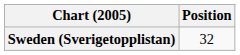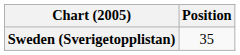Sweden (Sverigetopplistan) | Position: 32 -> 35
